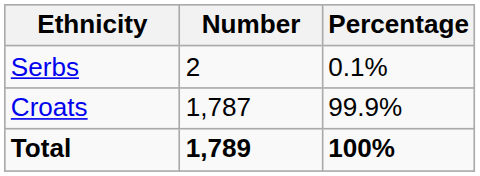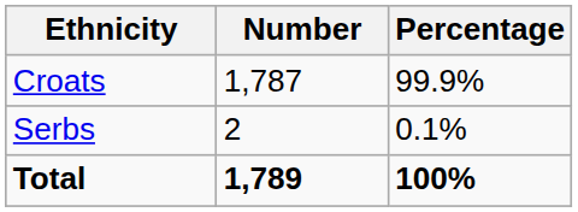rows swapped: Croats <-> Serbs
